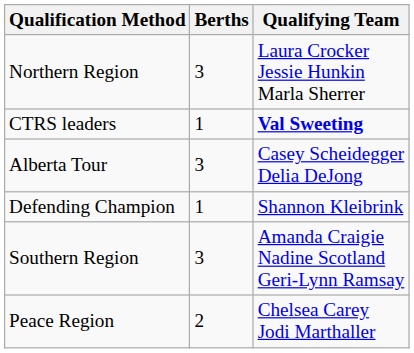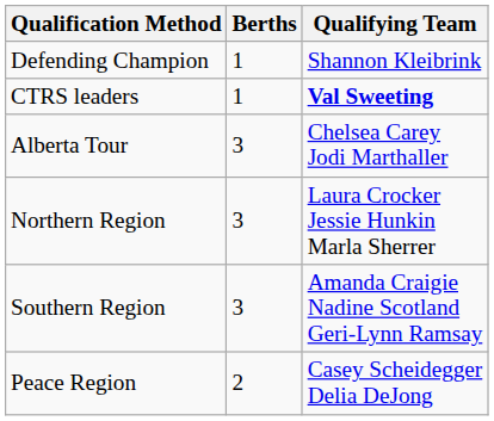rows swapped: Defending Champion <-> Northern Region
Alberta Tour | Qualifying Team: Casey Scheidegger Delia DeJong -> Chelsea Carey Jodi Marthaller
Peace Region | Qualifying Team: Chelsea Carey Jodi Marthaller -> Casey Scheidegger Delia DeJong
